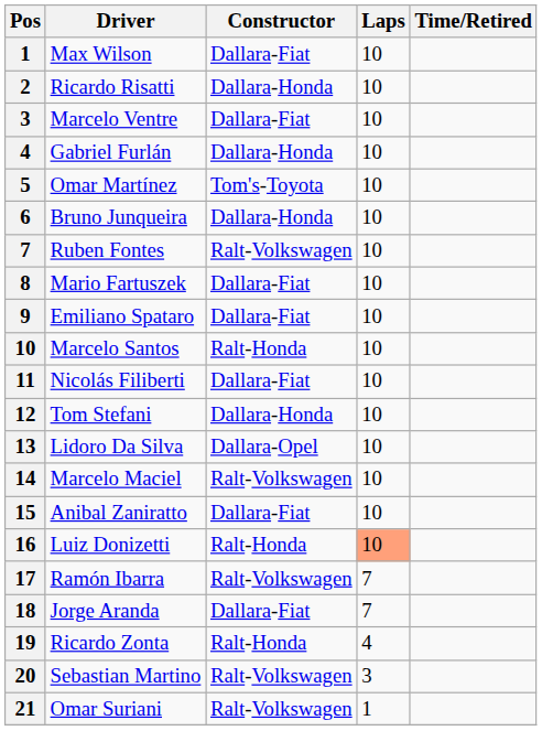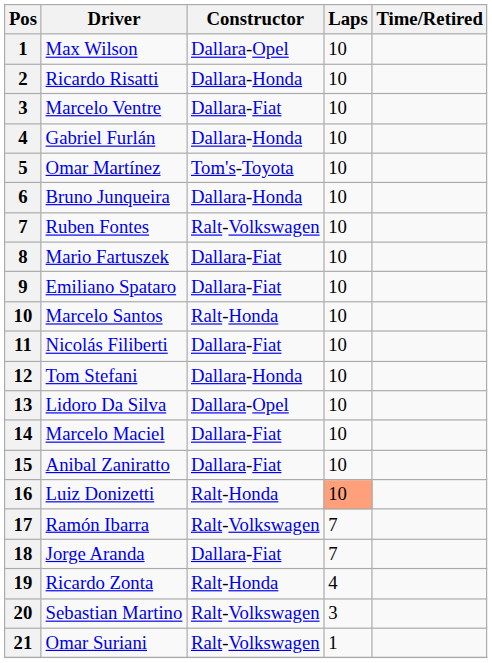Max Wilson | Constructor: Dallara-Fiat -> Dallara-Opel
Marcelo Maciel | Constructor: Ralt-Volkswagen -> Dallara-Fiat
